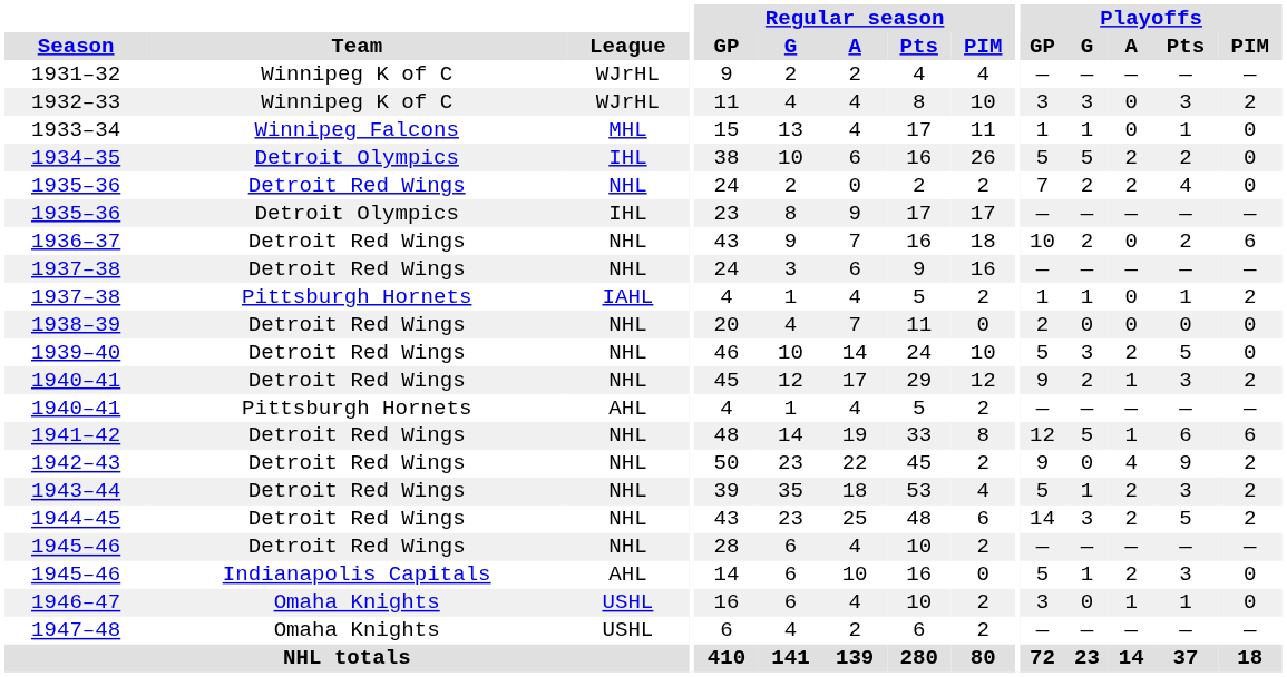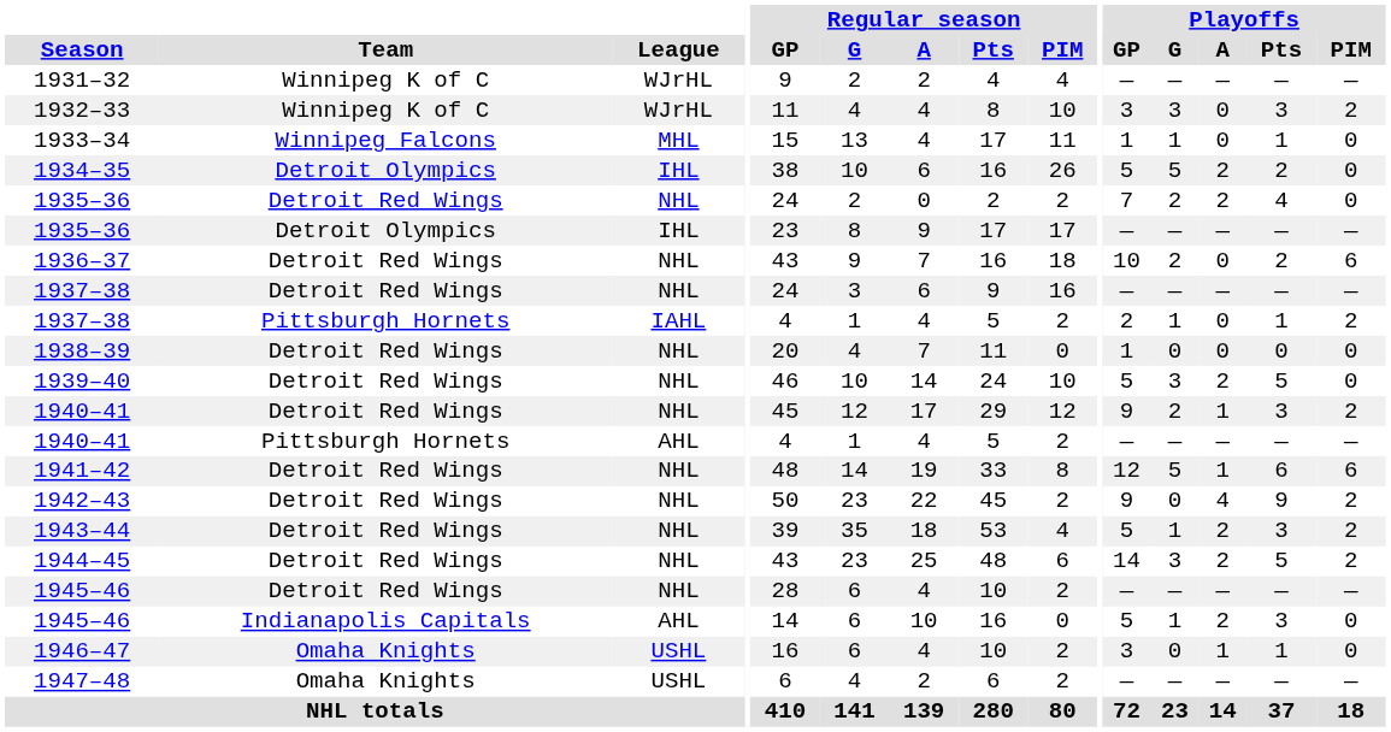1937–38 / Pittsburgh Hornets | Playoffs / GP: 1 -> 2
1938–39 | Playoffs / GP: 2 -> 1
